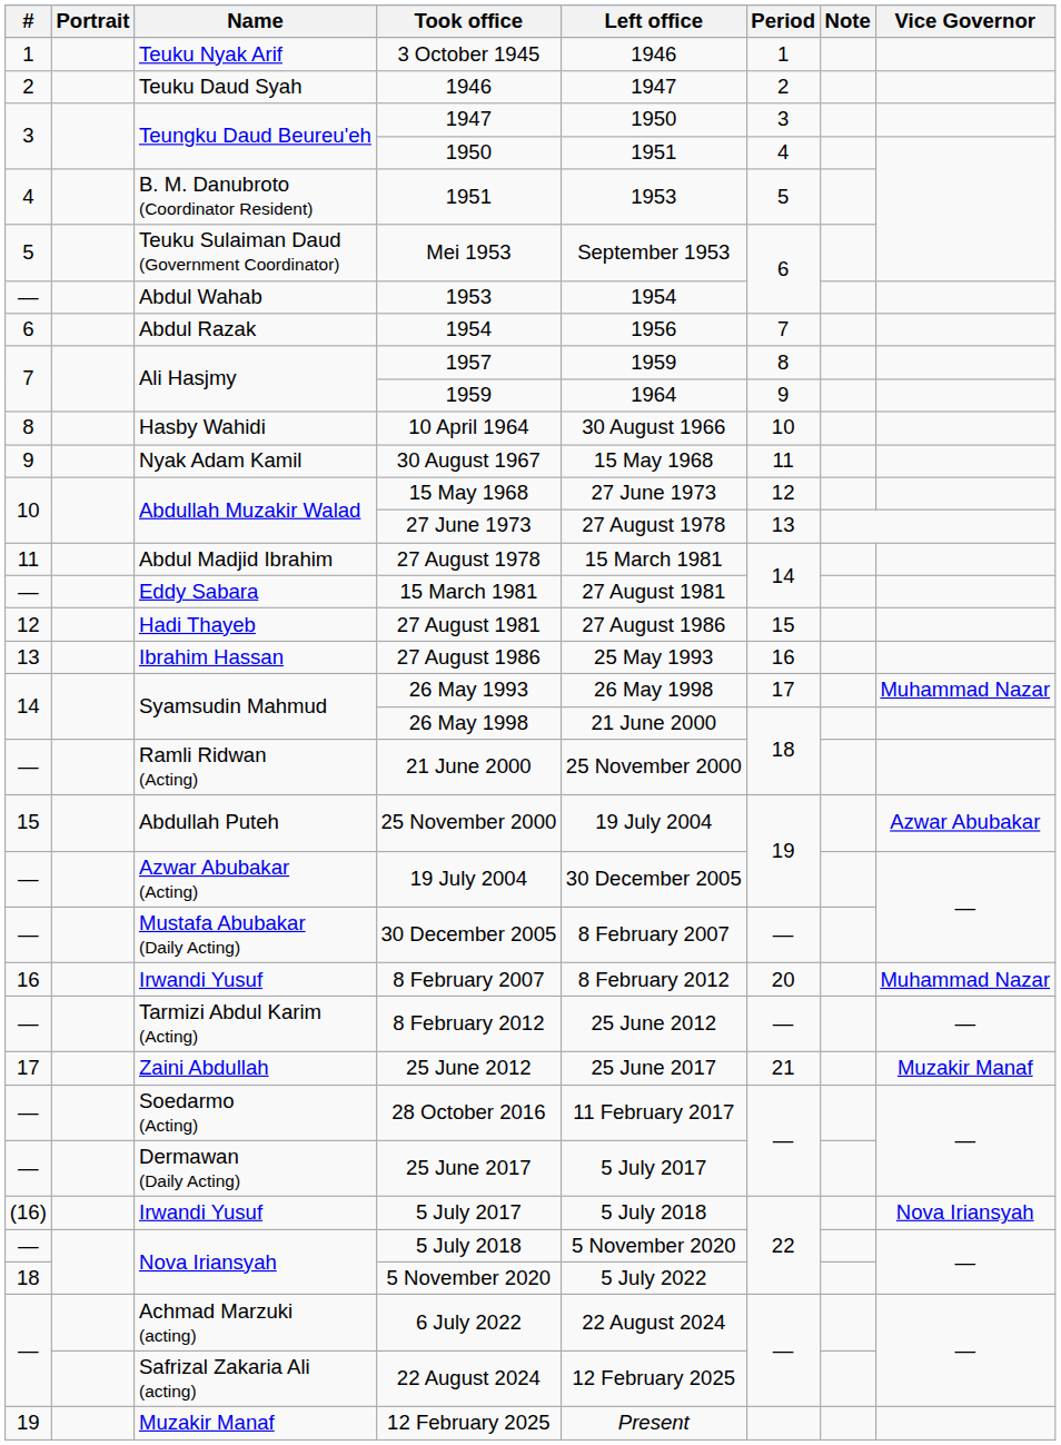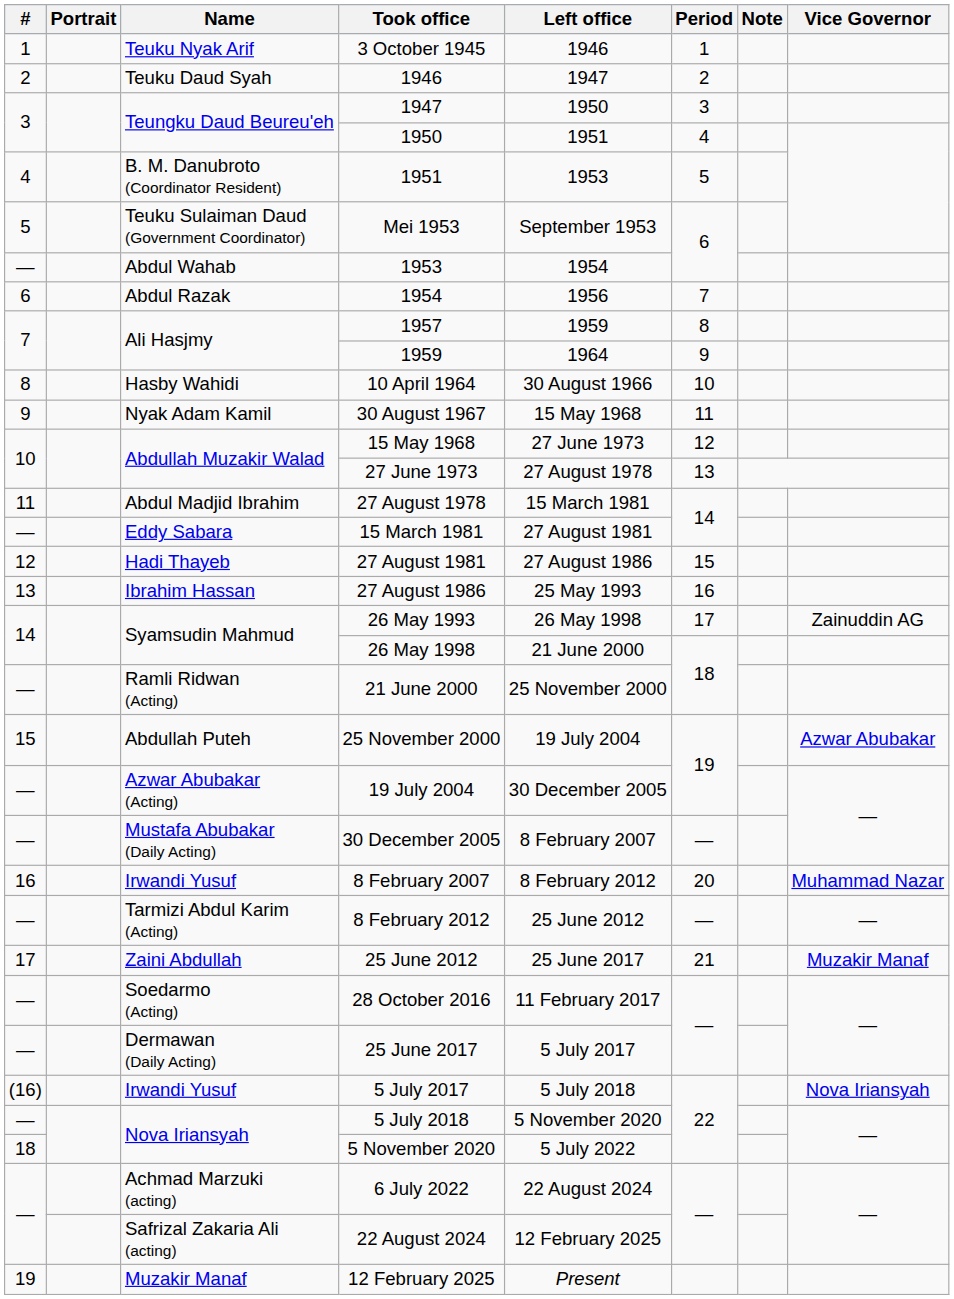26 May 1993 | Vice Governor: Muhammad Nazar -> Zainuddin AG
